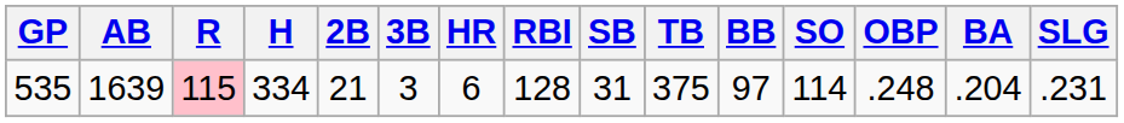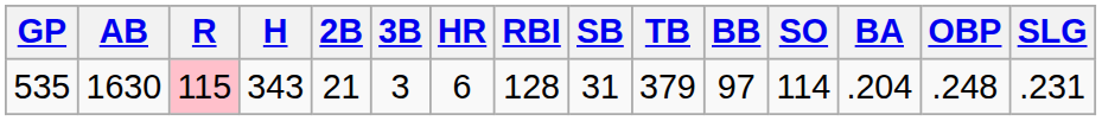columns swapped: BA <-> OBP
535 | AB: 1639 -> 1630
535 | H: 334 -> 343
535 | TB: 375 -> 379
